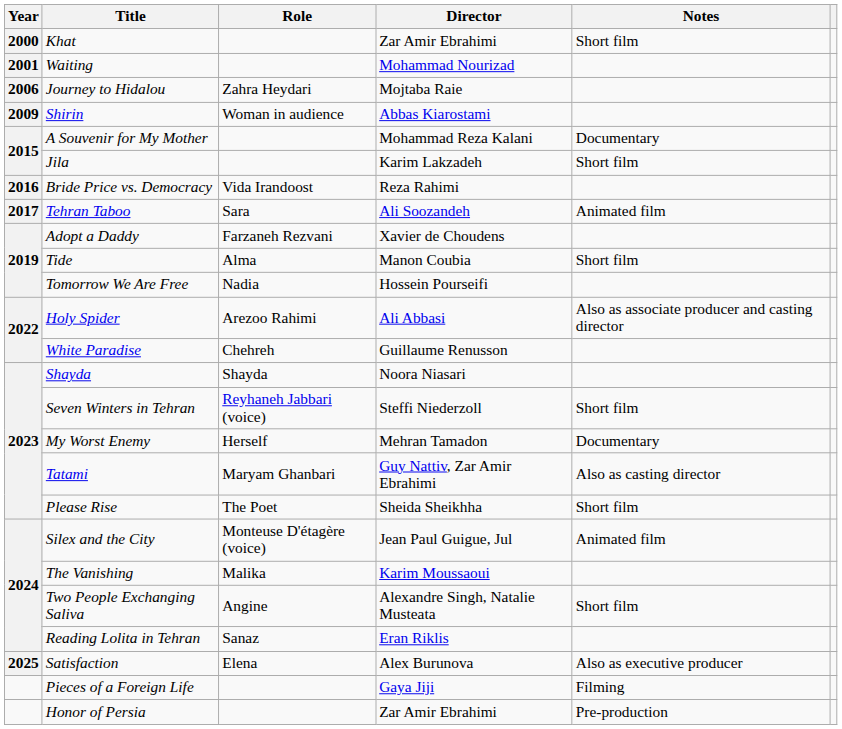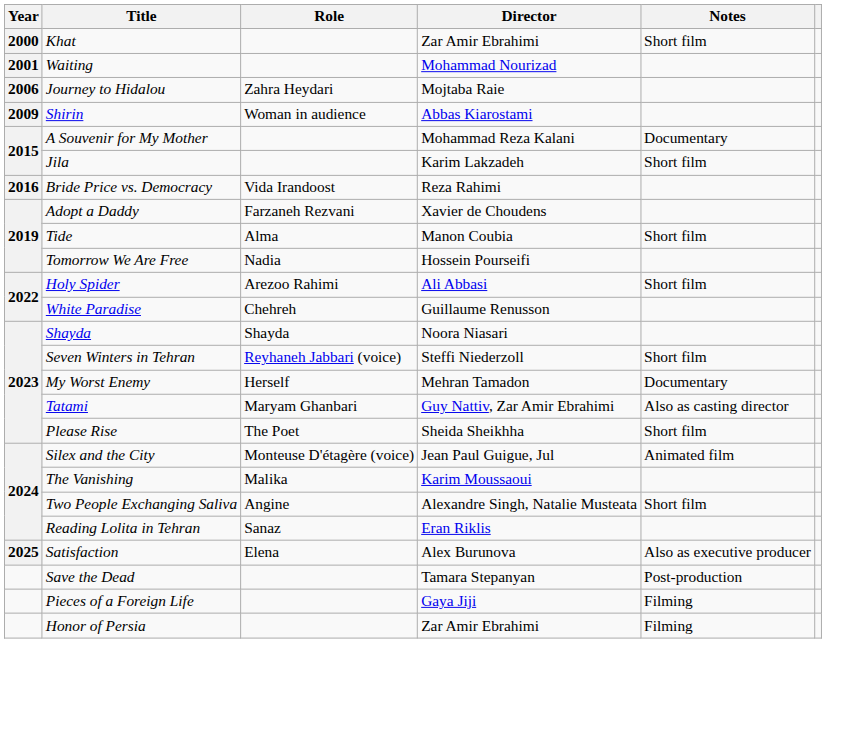- row: 2017 | Tehran Taboo | Sara | Ali Soozandeh | Animated film
Holy Spider | Notes: Also as associate producer and casting director -> Short film
+ row: Save the Dead | Tamara Stepanyan | Post-production
Honor of Persia | Notes: Pre-production -> Filming
